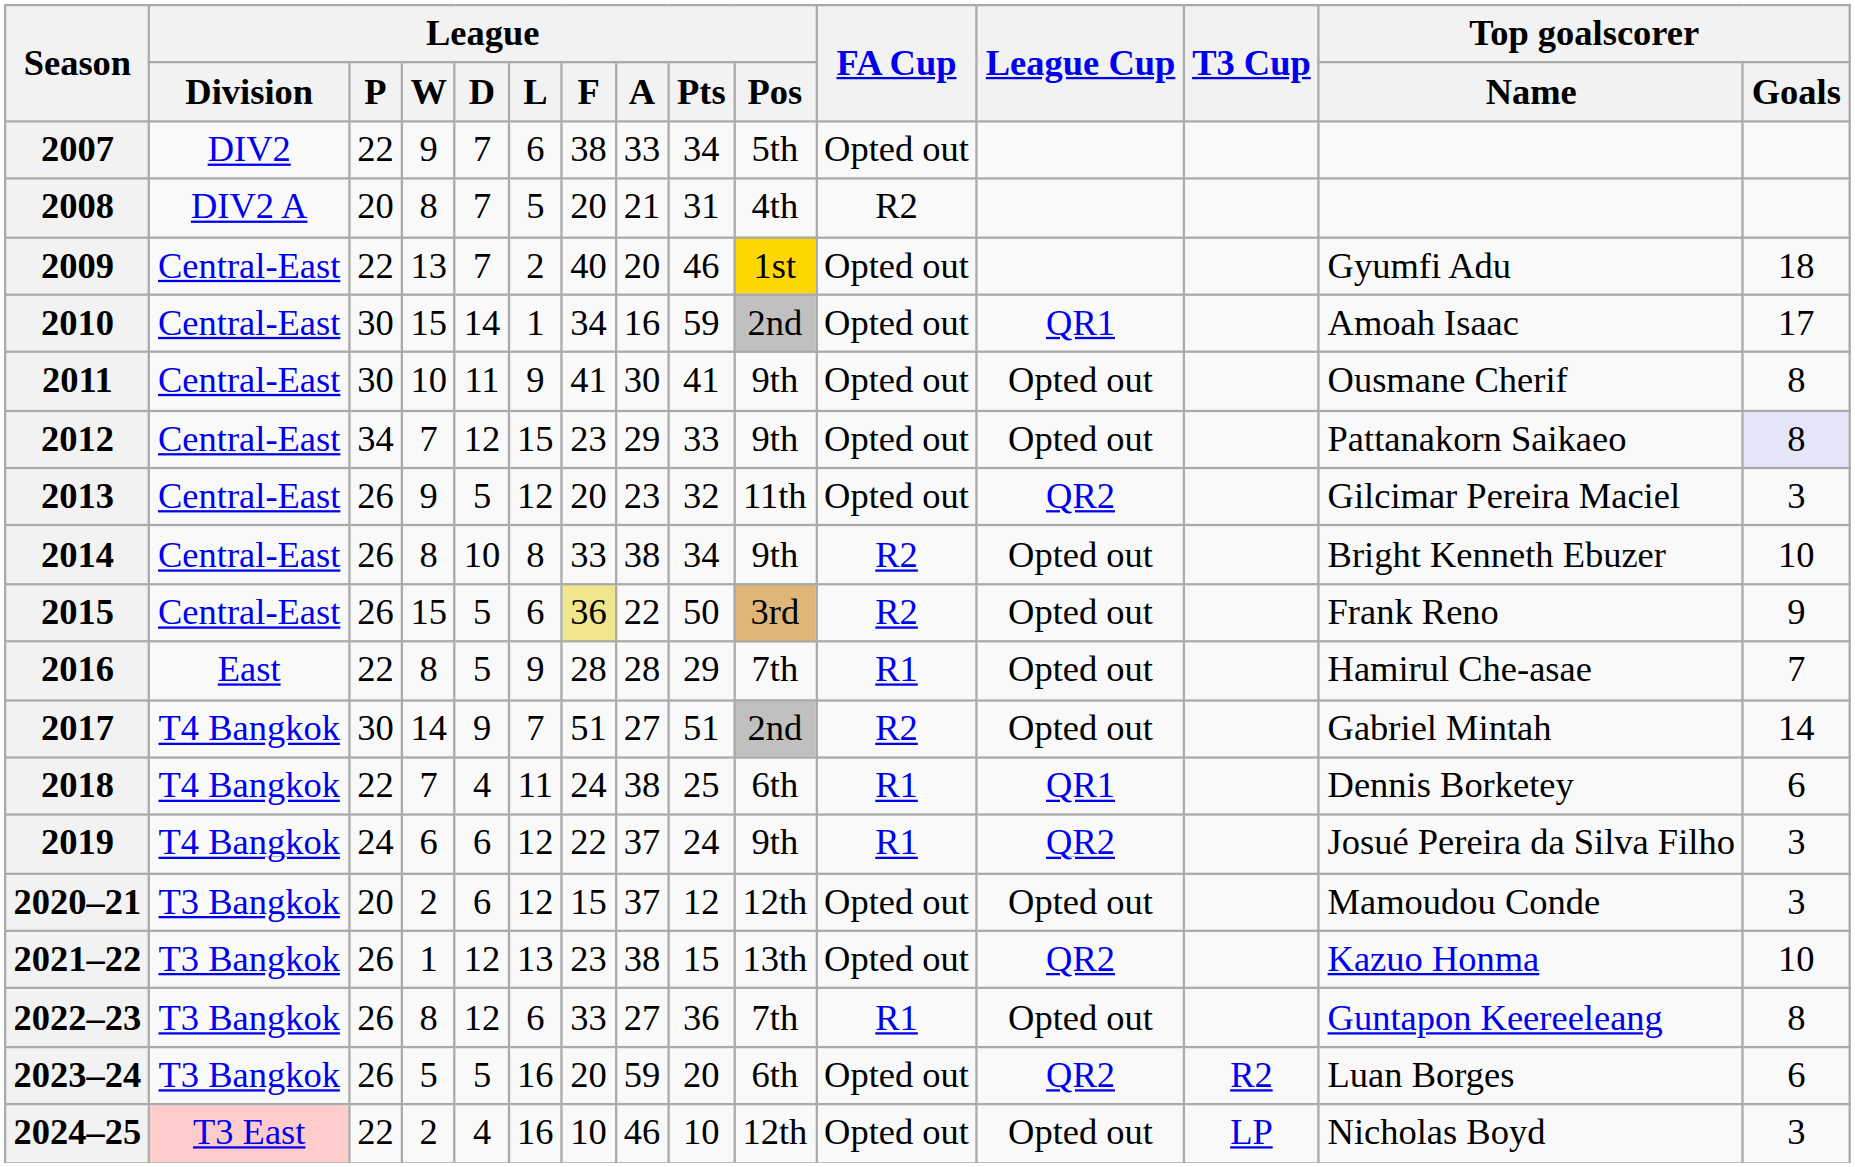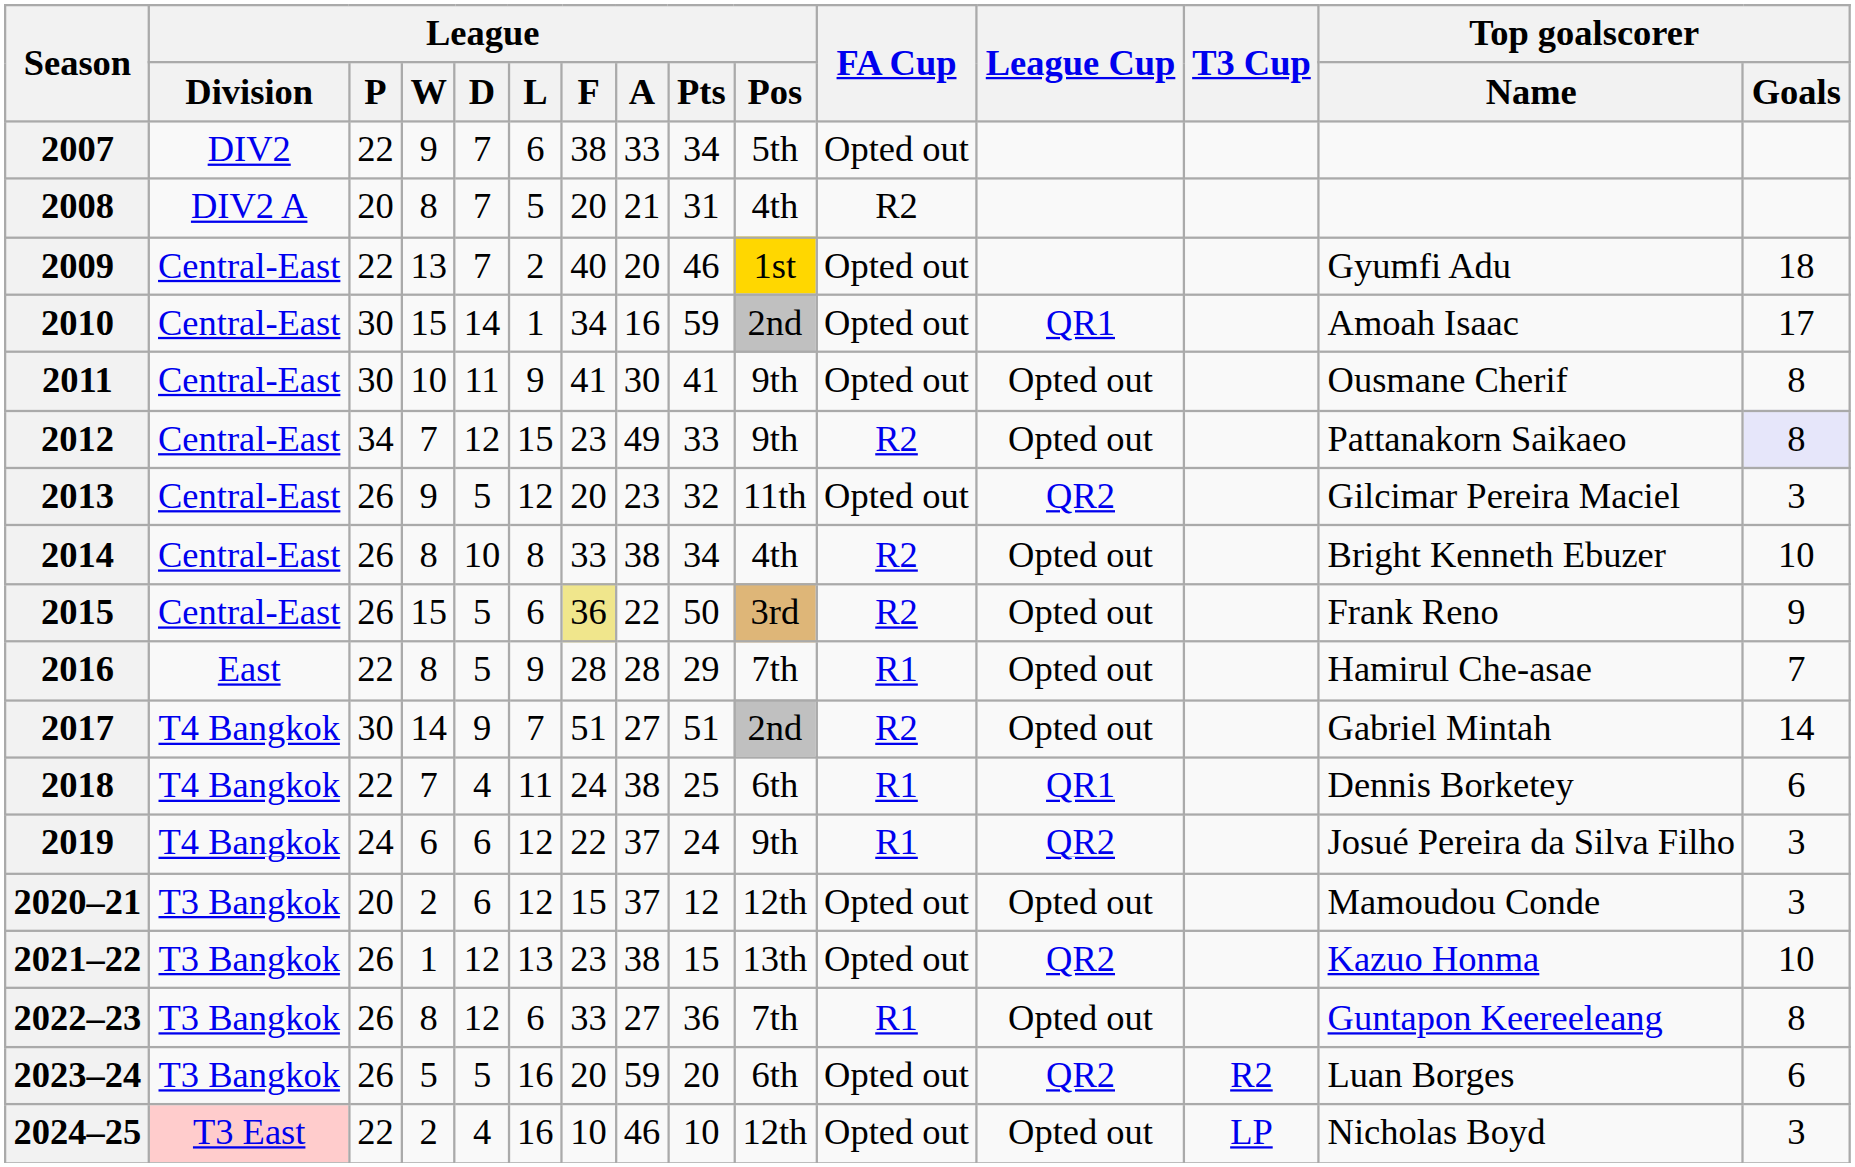2012 | League / A: 29 -> 49
2012 | FA Cup: Opted out -> R2
2014 | League / Pos: 9th -> 4th
